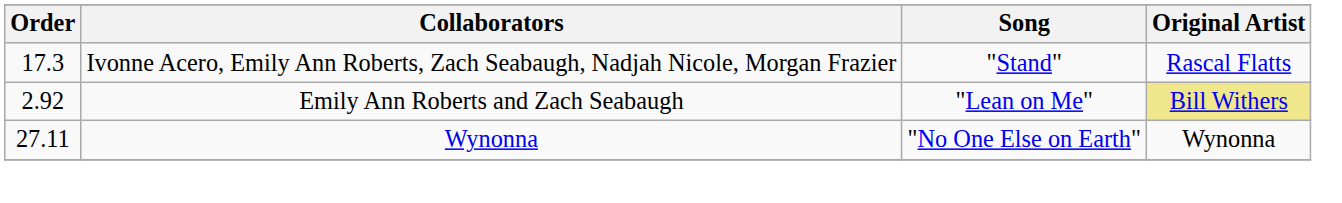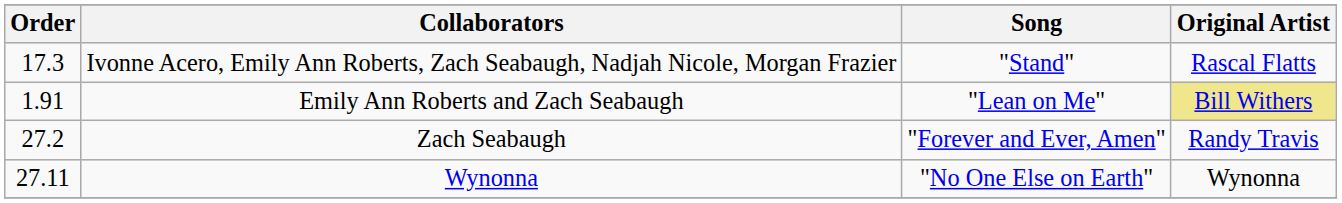Emily Ann Roberts and Zach Seabaugh | Order: 2.92 -> 1.91
+ row: 27.2 | Zach Seabaugh | "Forever and Ever, Amen" | Randy Travis
